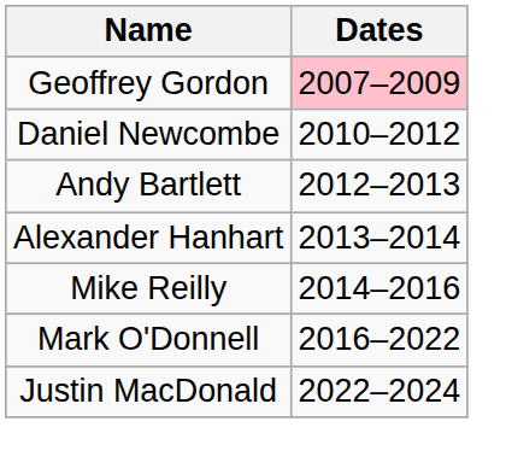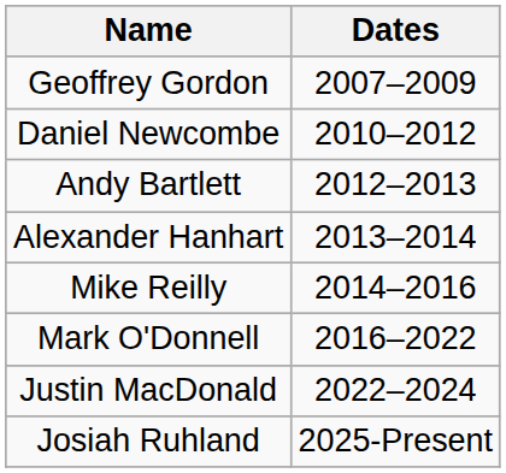Geoffrey Gordon | Dates: pink background -> no background
+ row: Josiah Ruhland | 2025-Present
